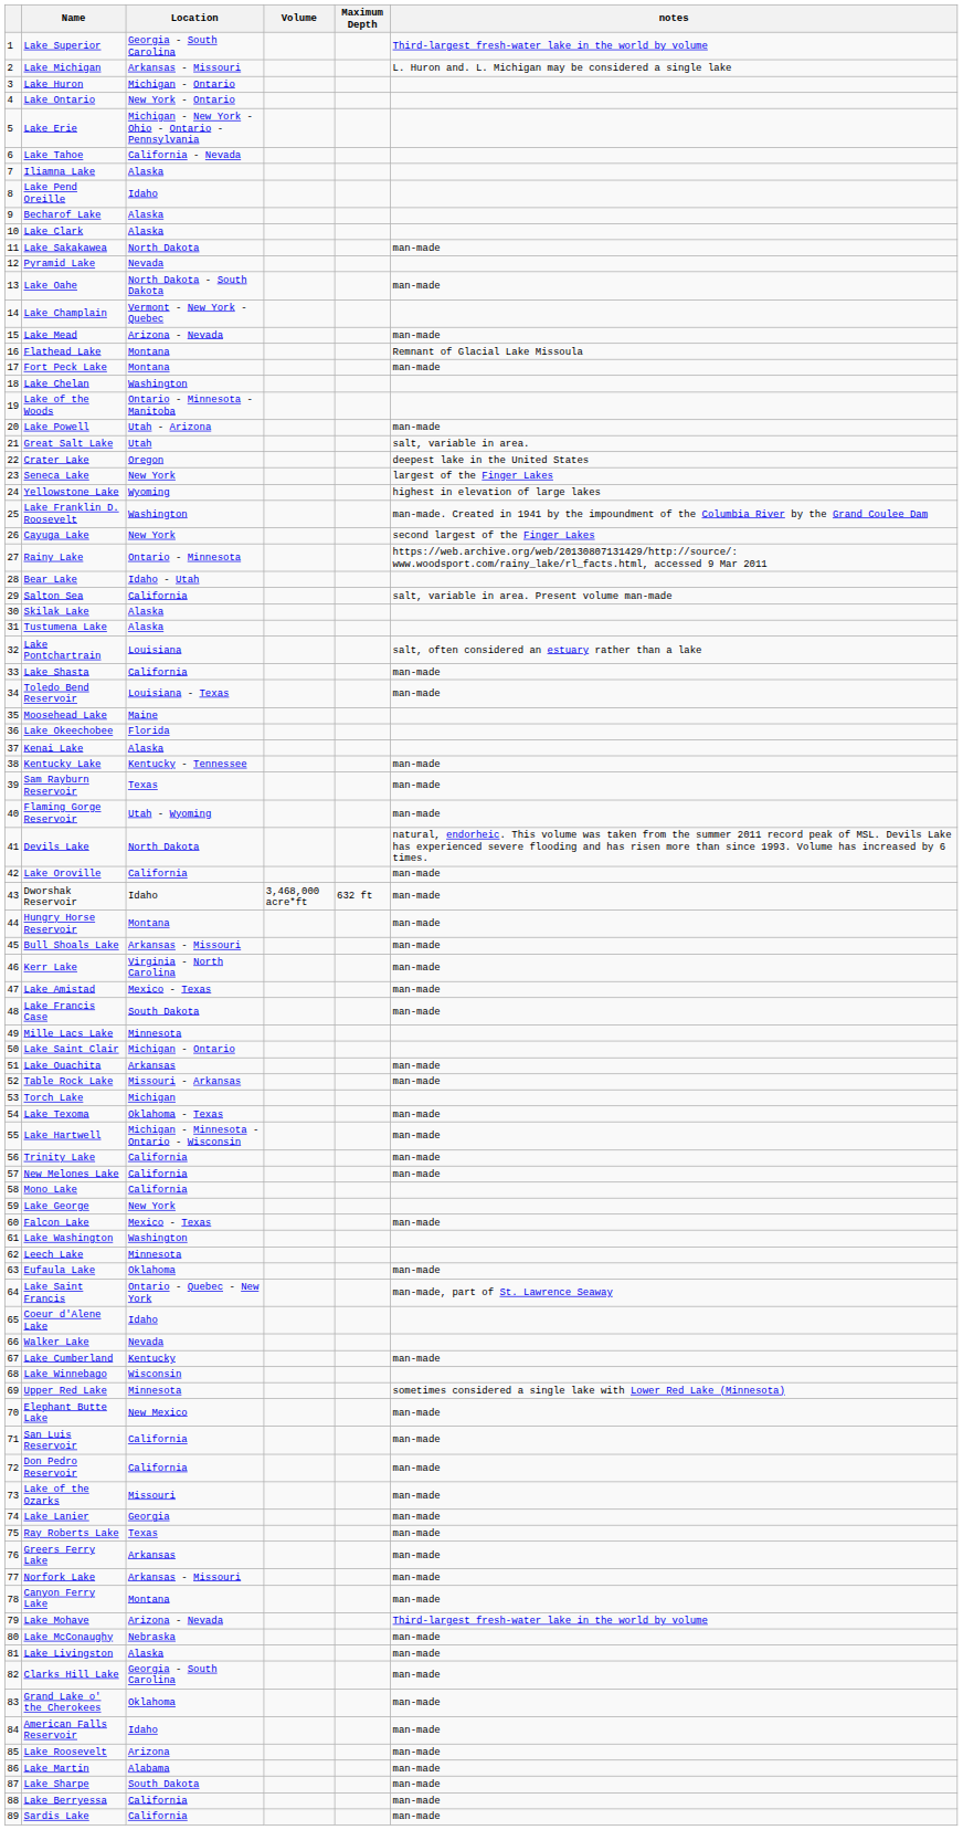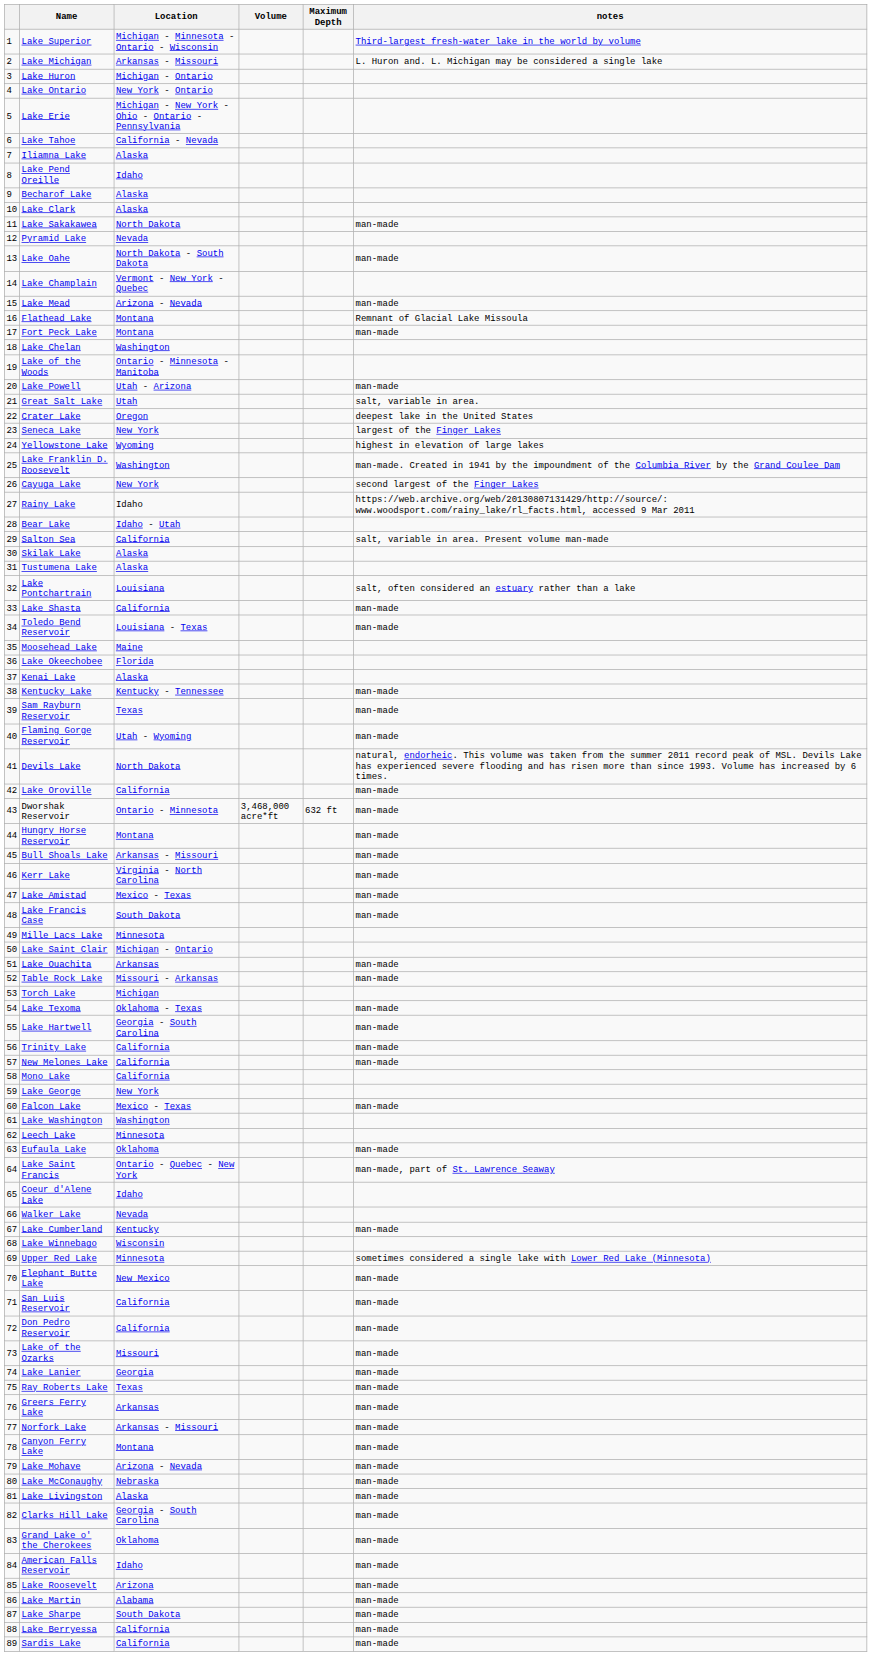Lake Superior | Location: Georgia - South Carolina -> Michigan - Minnesota - Ontario - Wisconsin
Rainy Lake | Location: Ontario - Minnesota -> Idaho
Dworshak Reservoir | Location: Idaho -> Ontario - Minnesota
Lake Hartwell | Location: Michigan - Minnesota - Ontario - Wisconsin -> Georgia - South Carolina
Lake Mohave | notes: Third-largest fresh-water lake in the world by volume -> man-made
